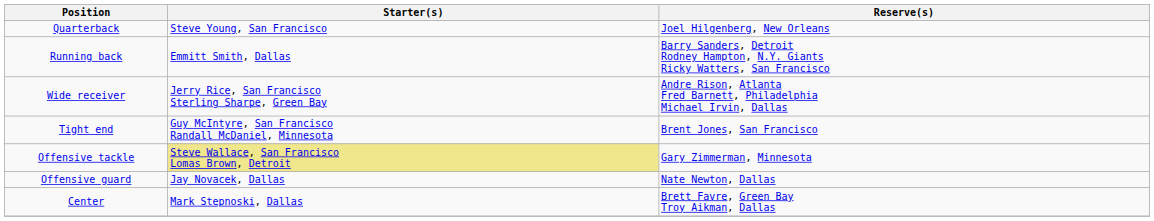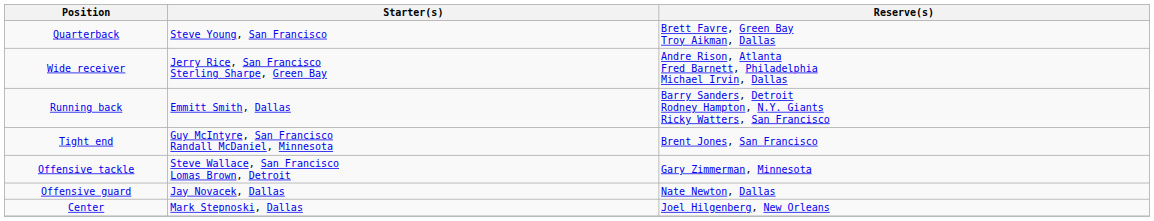Quarterback | Reserve(s): Joel Hilgenberg, New Orleans -> Brett Favre, Green Bay Troy Aikman, Dallas
rows swapped: Running back <-> Wide receiver
Offensive tackle | Starter(s): khaki background -> no background
Center | Reserve(s): Brett Favre, Green Bay Troy Aikman, Dallas -> Joel Hilgenberg, New Orleans
